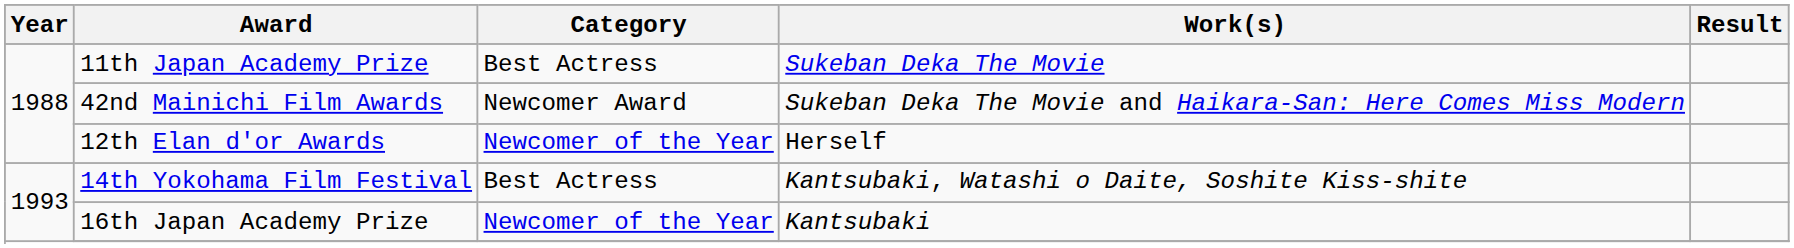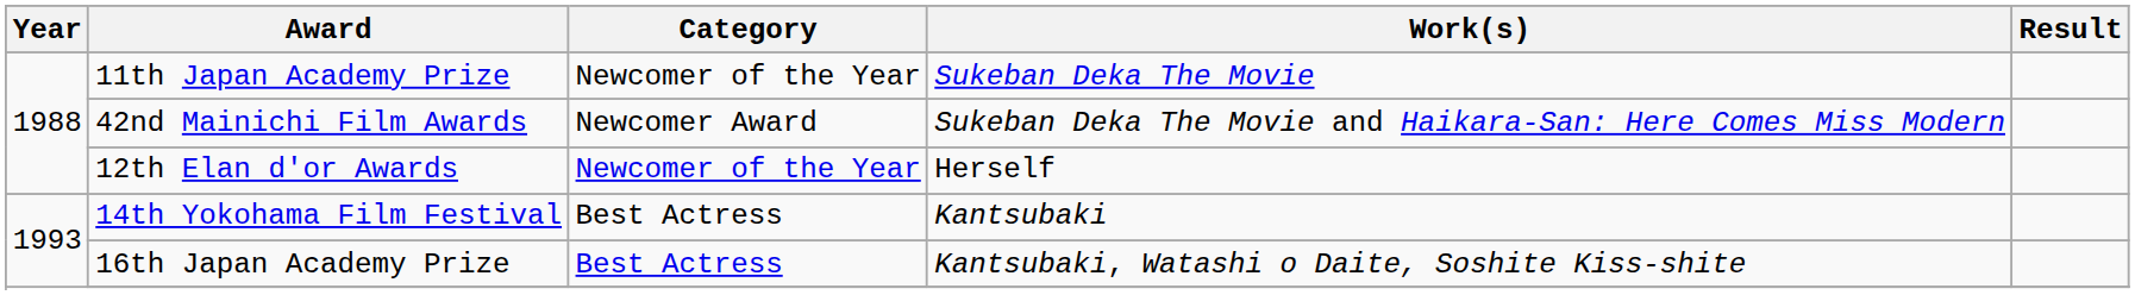11th Japan Academy Prize | Category: Best Actress -> Newcomer of the Year
14th Yokohama Film Festival | Work(s): Kantsubaki, Watashi o Daite, Soshite Kiss-shite -> Kantsubaki
16th Japan Academy Prize | Category: Newcomer of the Year -> Best Actress
16th Japan Academy Prize | Work(s): Kantsubaki -> Kantsubaki, Watashi o Daite, Soshite Kiss-shite
